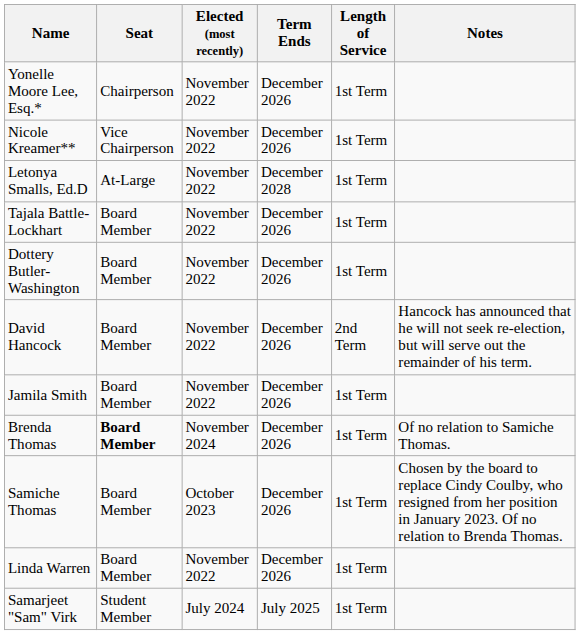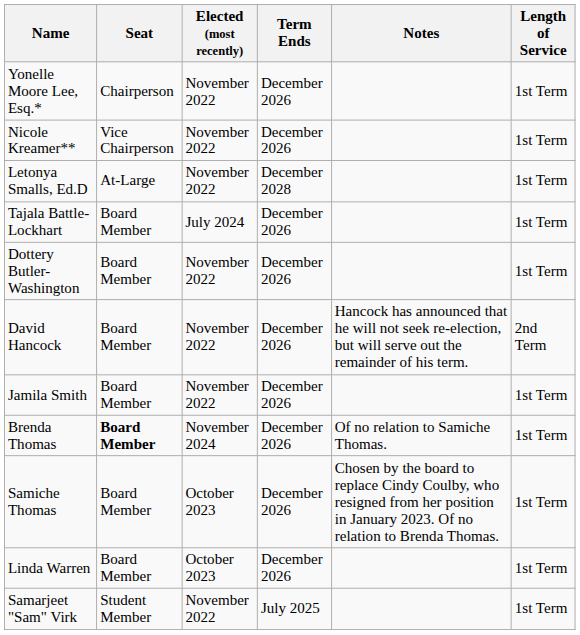columns swapped: Length of Service <-> Notes
Tajala Battle-Lockhart | Elected (most recently): November 2022 -> July 2024
Linda Warren | Elected (most recently): November 2022 -> October 2023
Samarjeet "Sam" Virk | Elected (most recently): July 2024 -> November 2022
